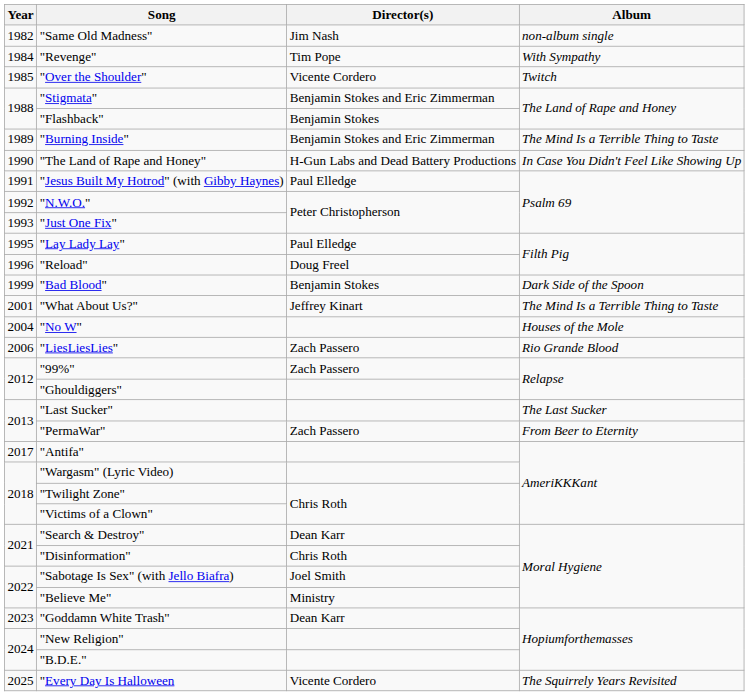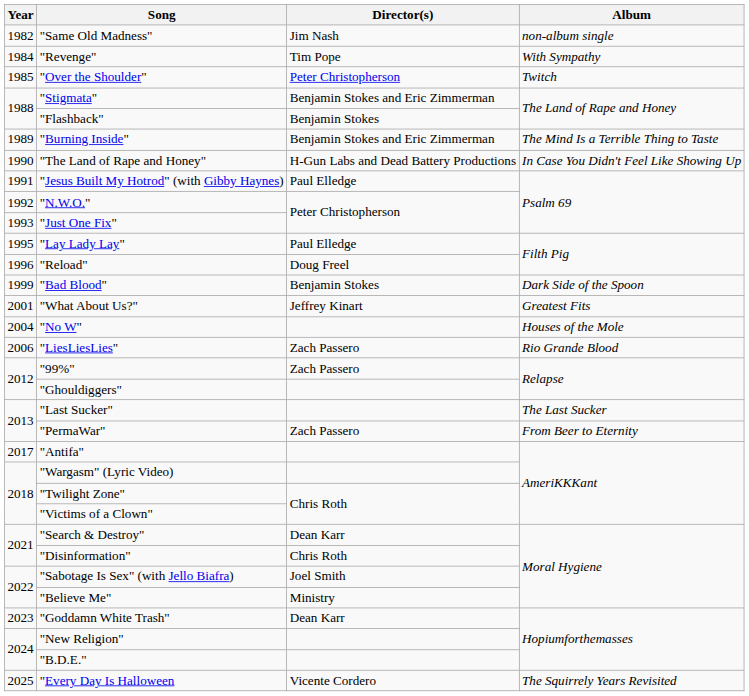"Over the Shoulder" | Director(s): Vicente Cordero -> Peter Christopherson
"What About Us?" | Album: The Mind Is a Terrible Thing to Taste -> Greatest Fits
